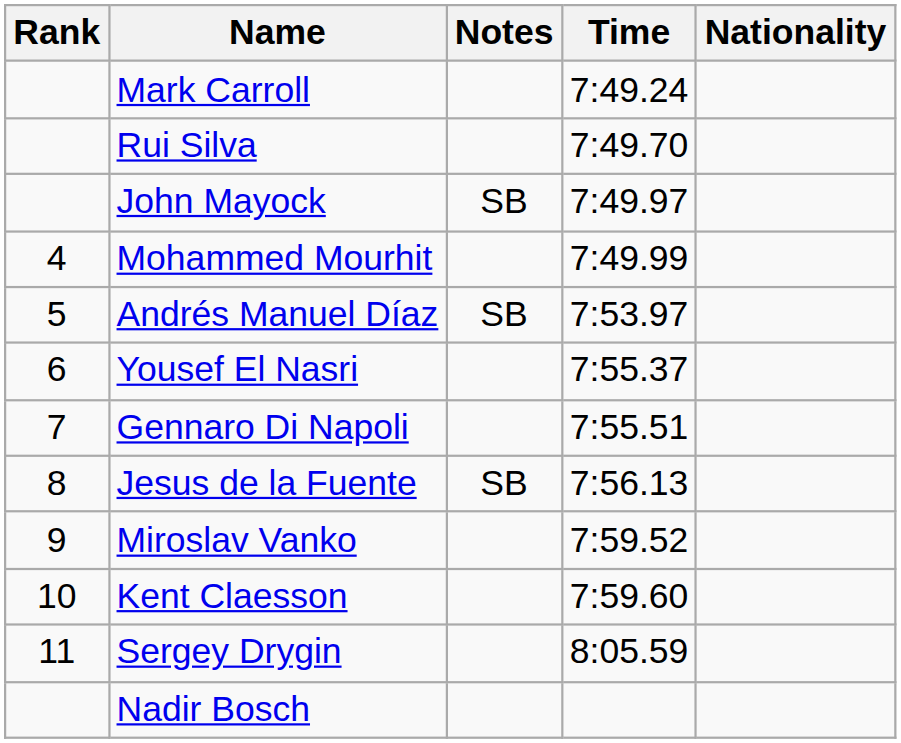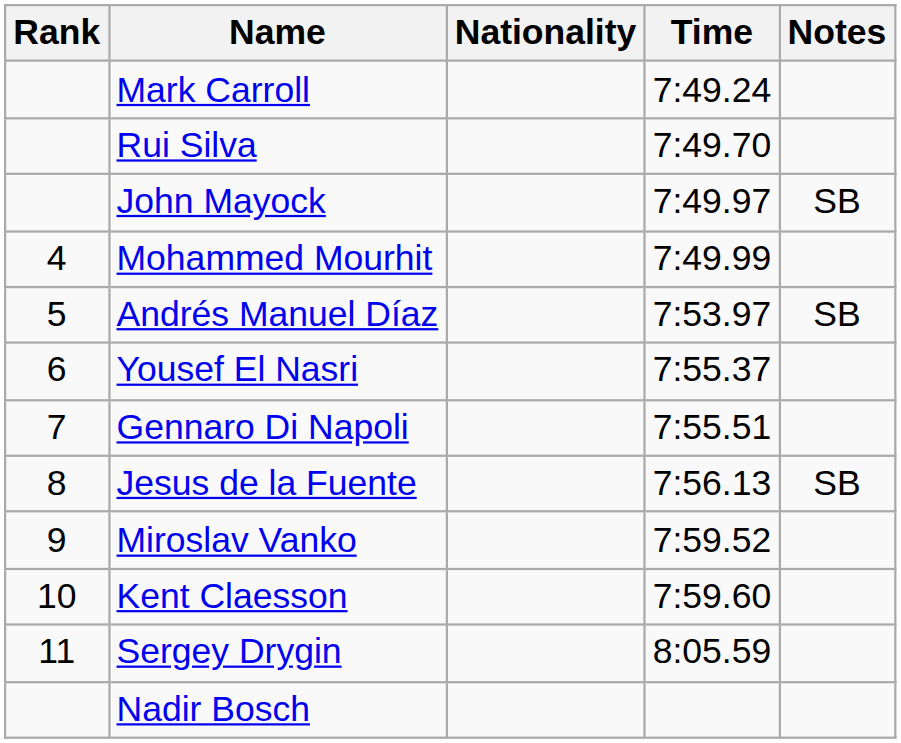columns swapped: Nationality <-> Notes
